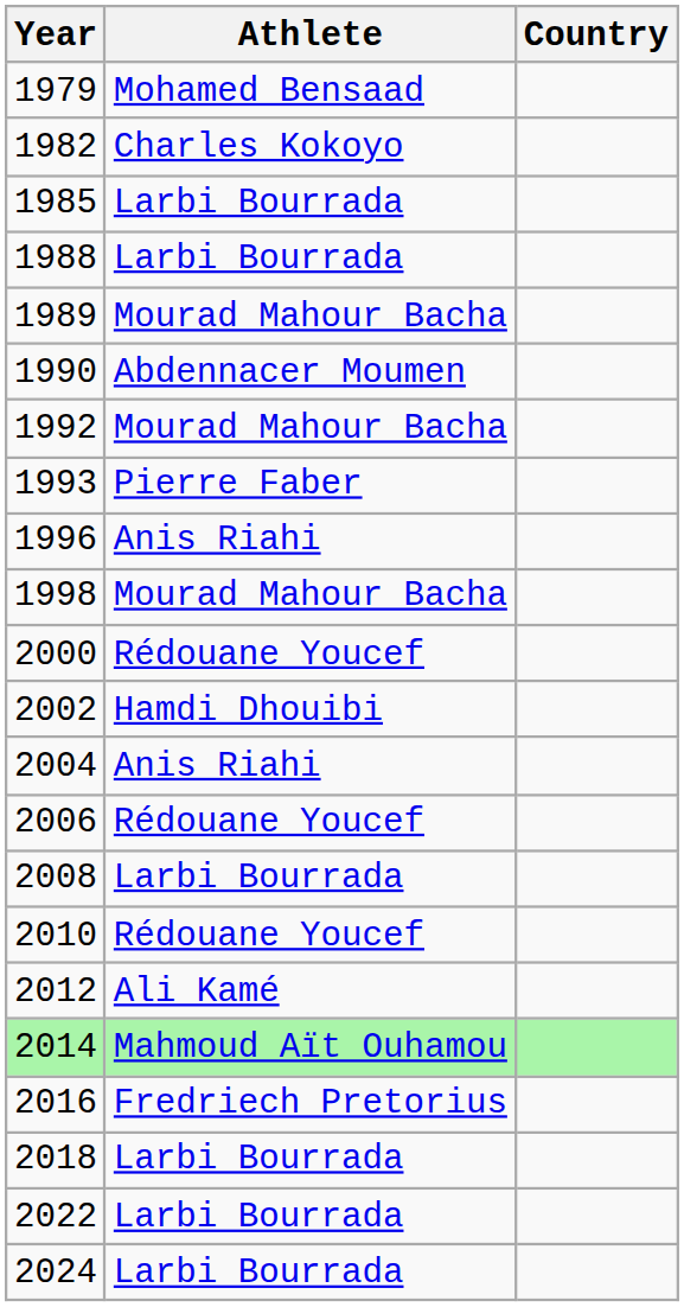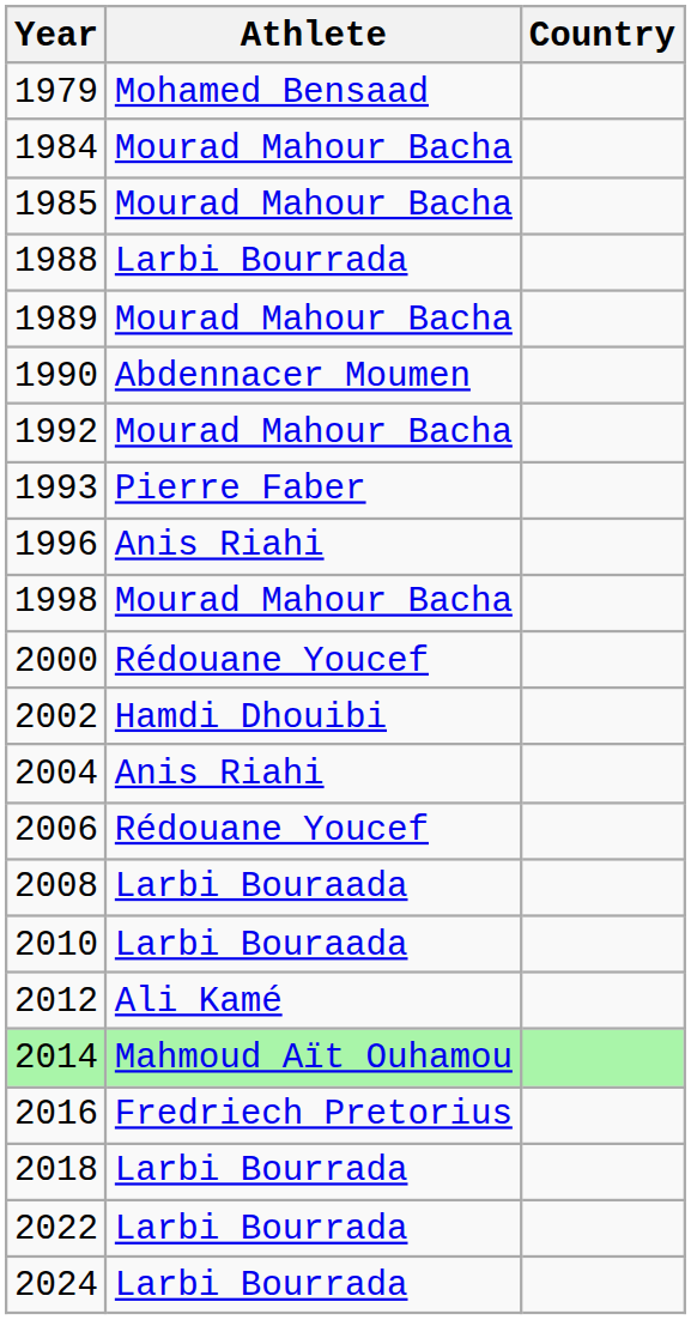- row: 1982 | Charles Kokoyo
+ row: 1984 | Mourad Mahour Bacha
1985 | Athlete: Larbi Bourrada -> Mourad Mahour Bacha
2008 | Athlete: Larbi Bourrada -> Larbi Bouraada
2010 | Athlete: Rédouane Youcef -> Larbi Bouraada
